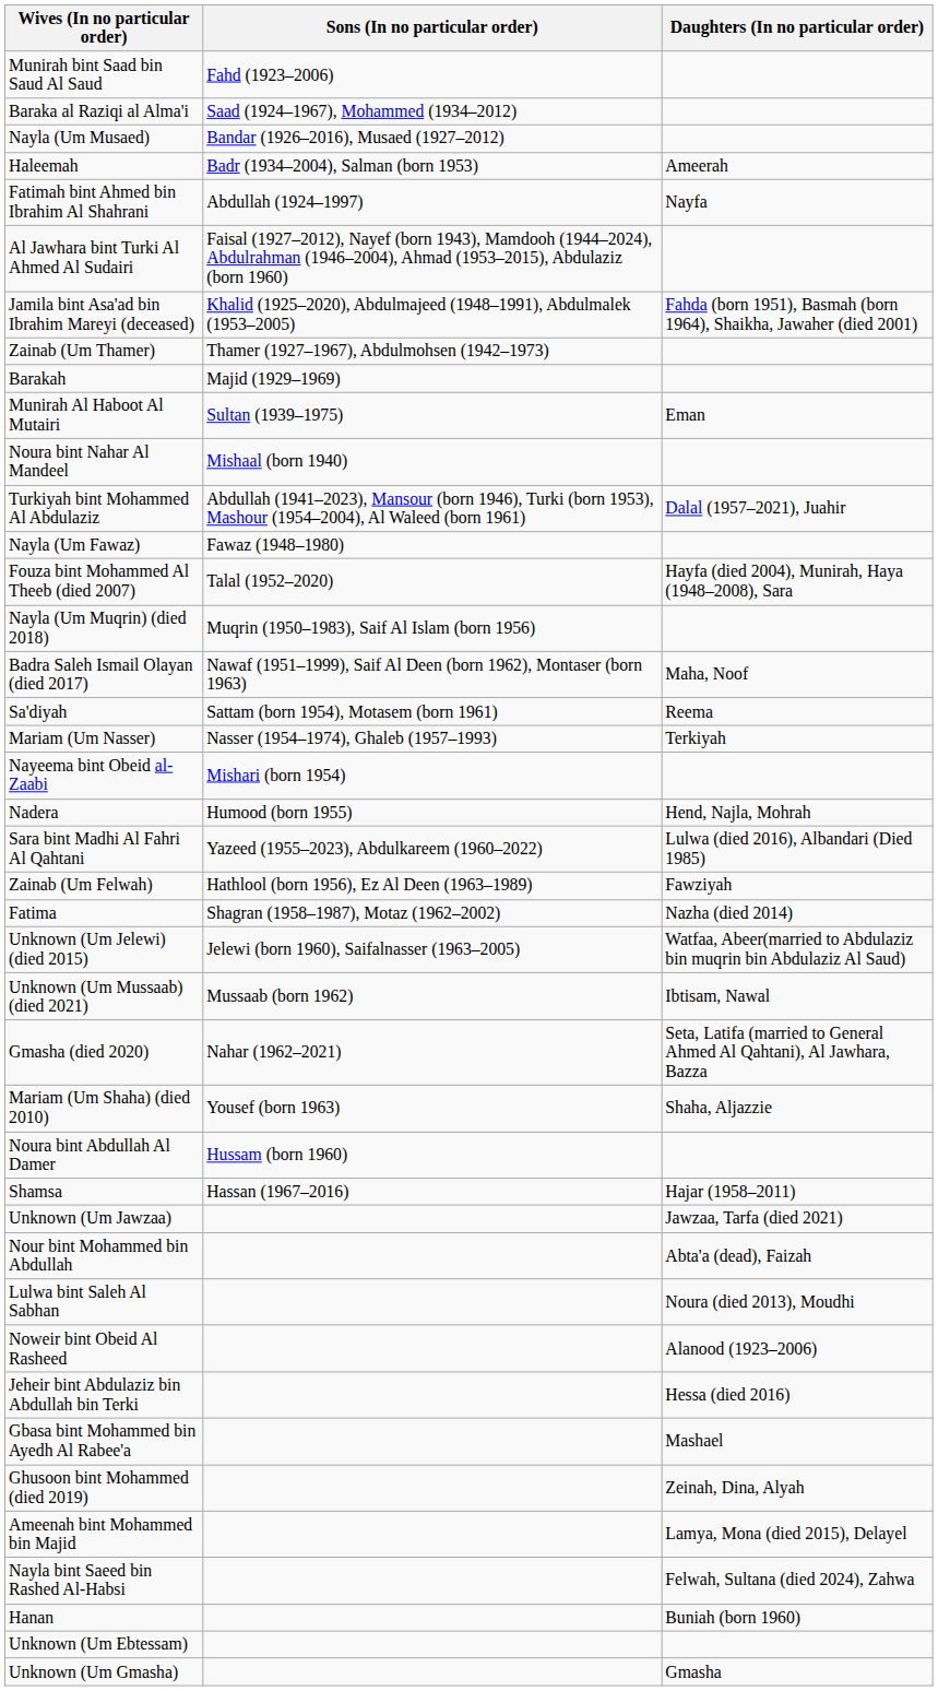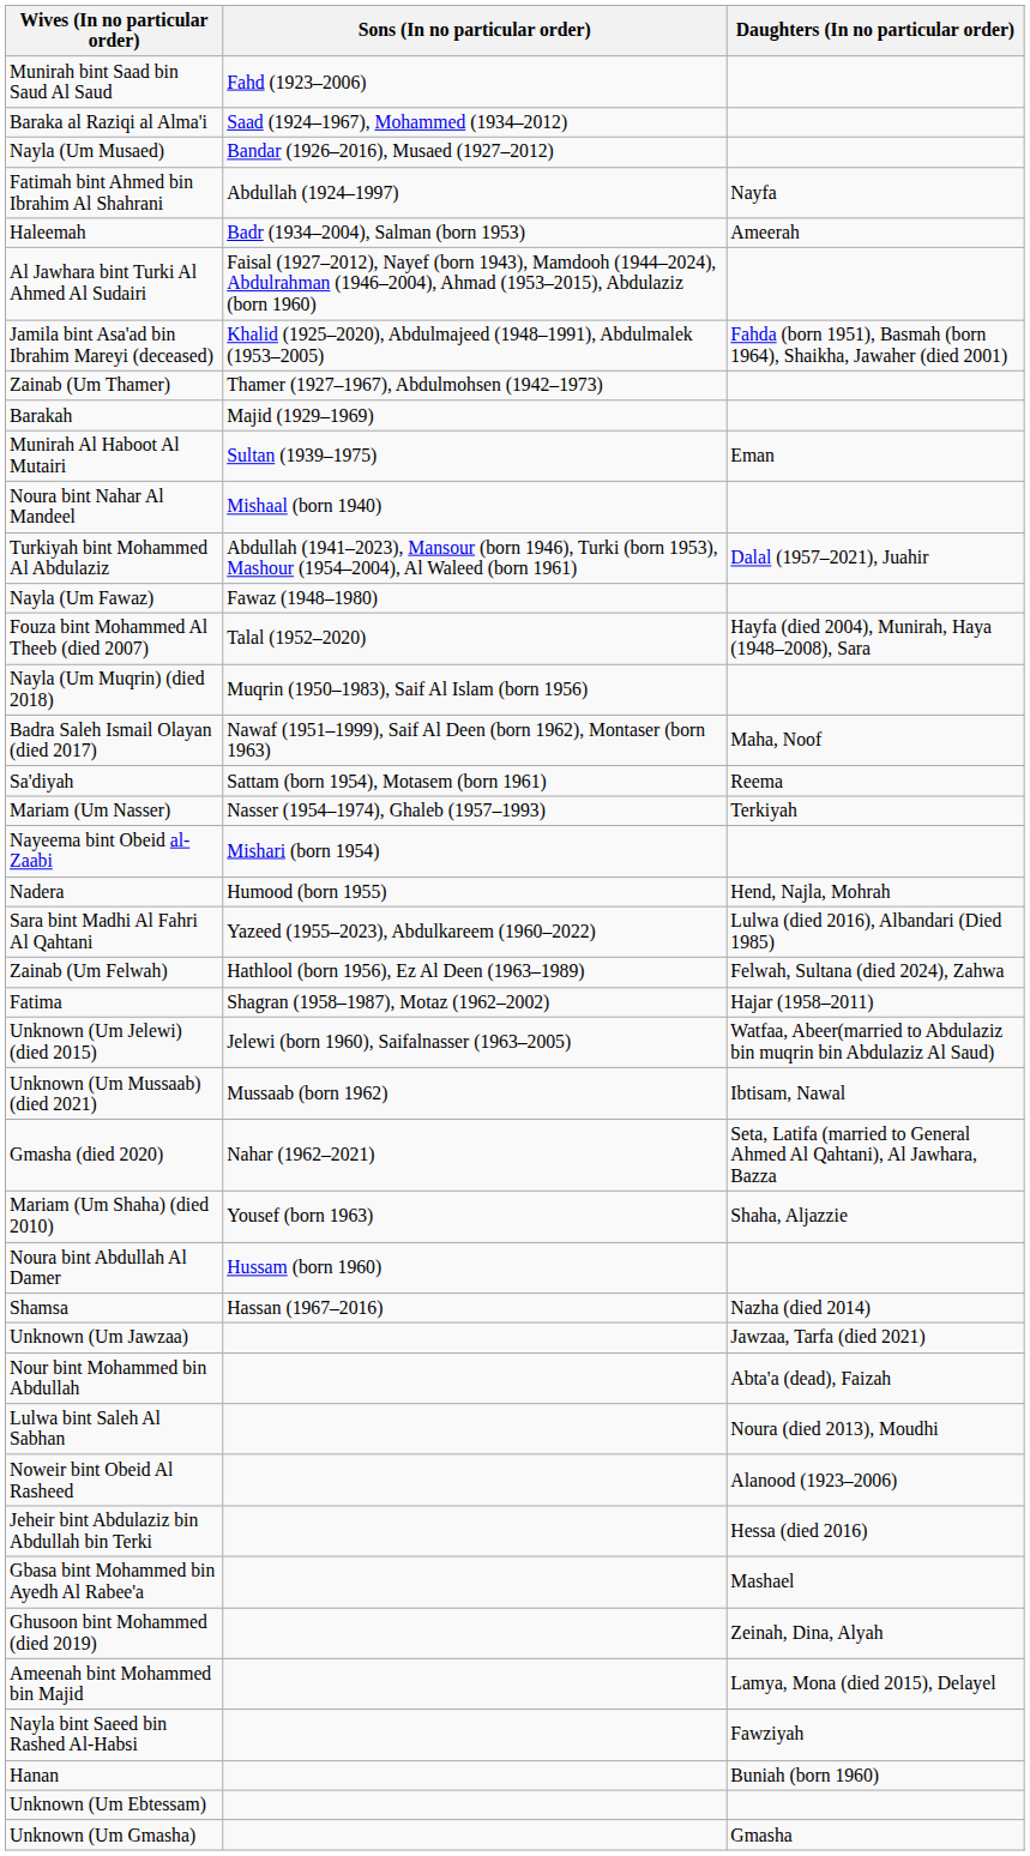rows swapped: Fatimah bint Ahmed bin Ibrahim Al Shahrani <-> Haleemah
Zainab (Um Felwah) | Daughters (In no particular order): Fawziyah -> Felwah, Sultana (died 2024), Zahwa
Fatima | Daughters (In no particular order): Nazha (died 2014) -> Hajar (1958–2011)
Shamsa | Daughters (In no particular order): Hajar (1958–2011) -> Nazha (died 2014)
Nayla bint Saeed bin Rashed Al-Habsi | Daughters (In no particular order): Felwah, Sultana (died 2024), Zahwa -> Fawziyah
